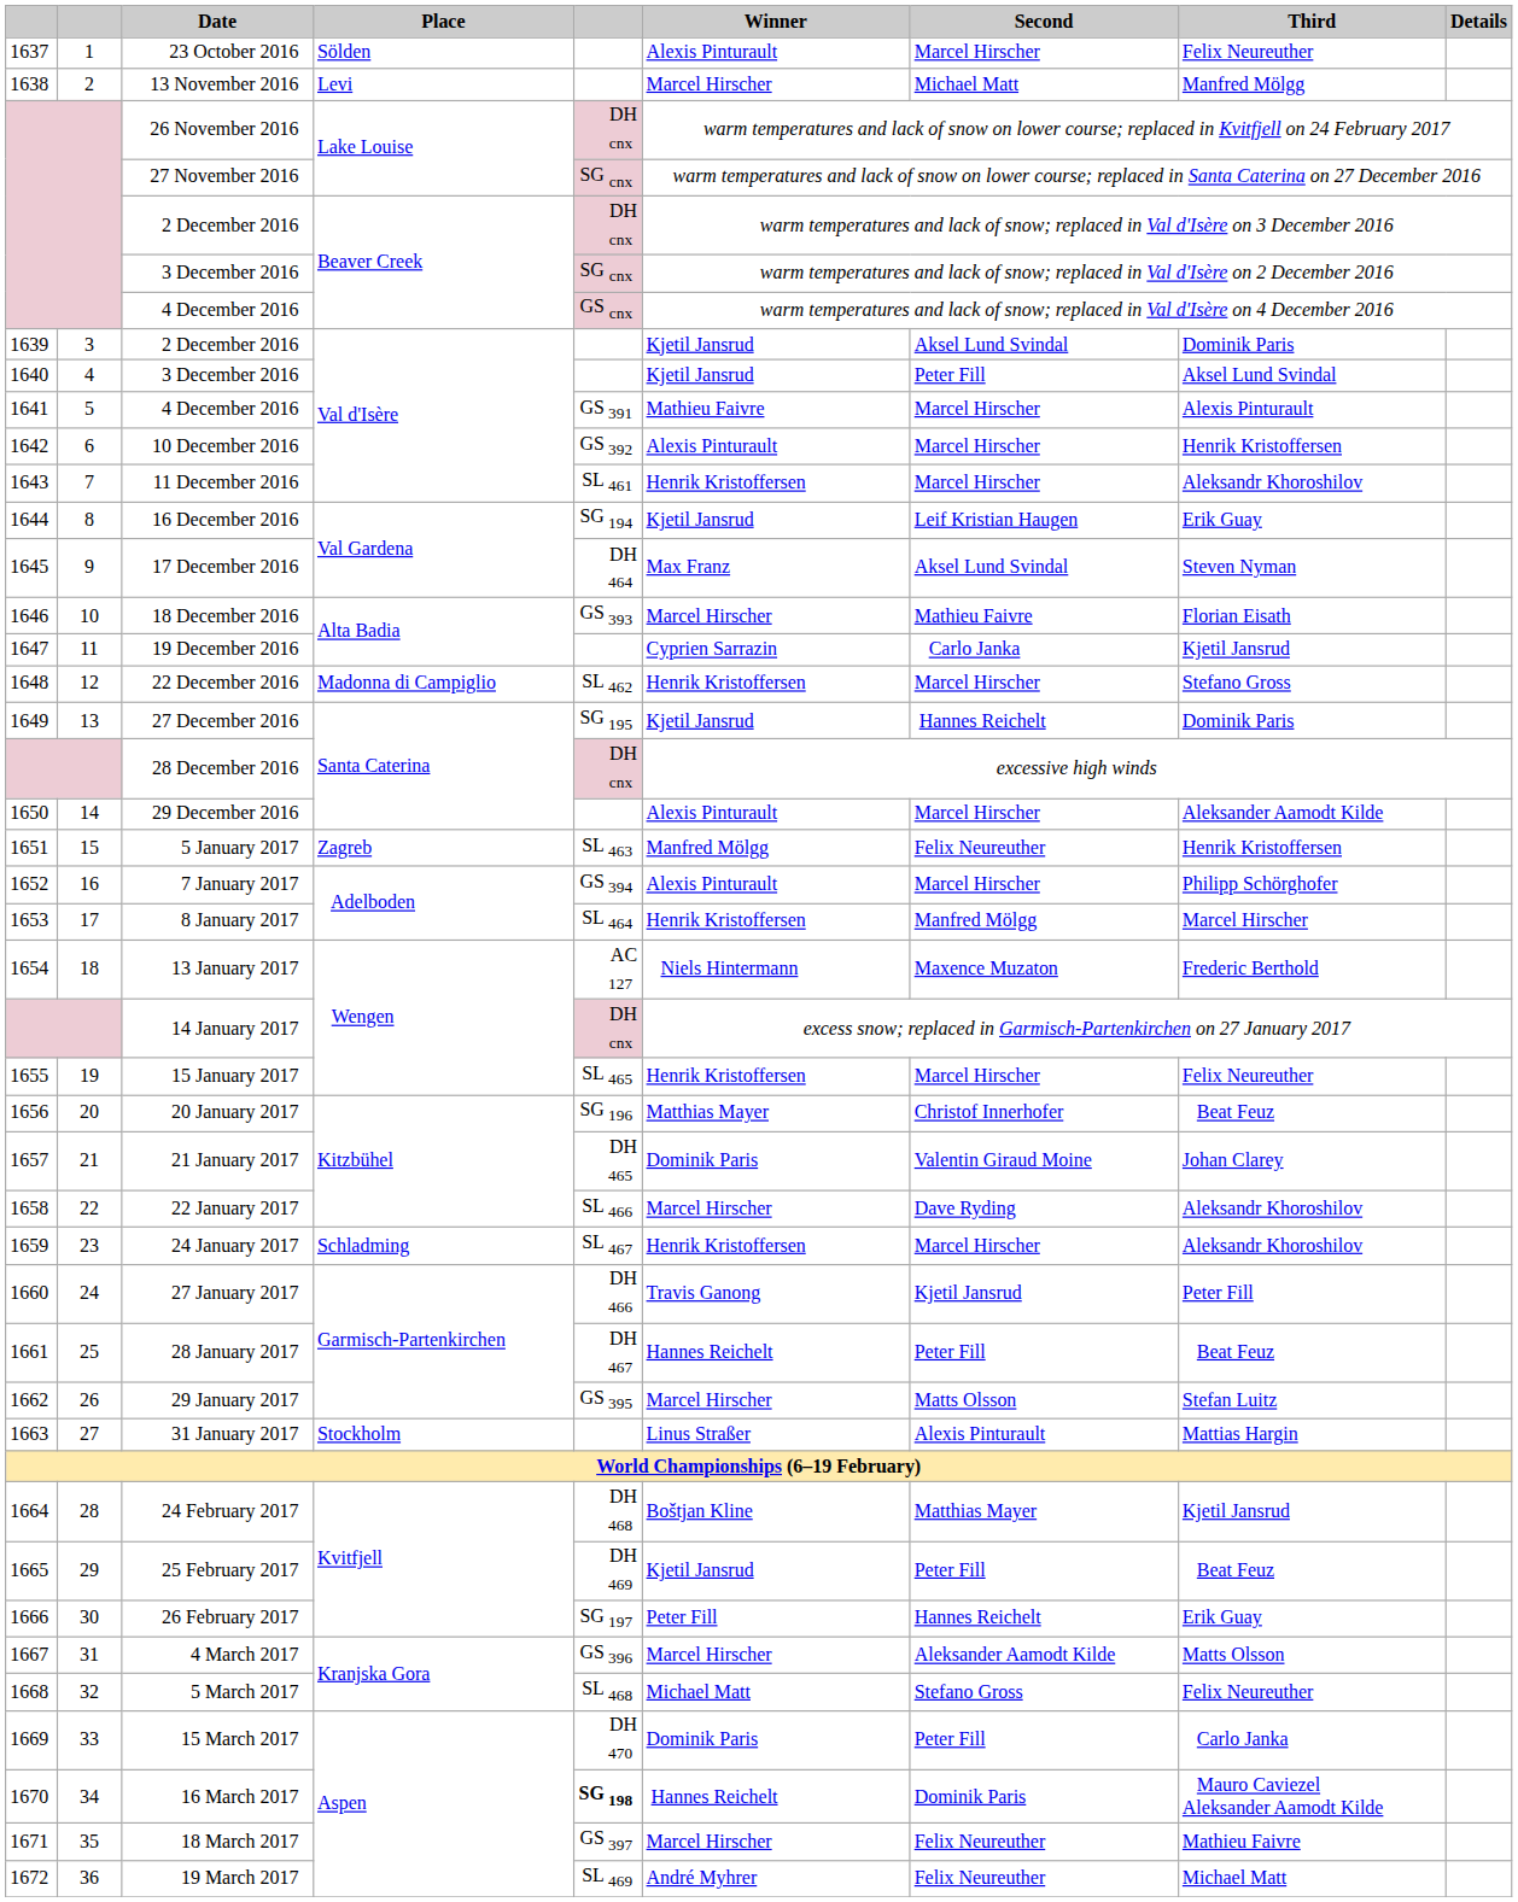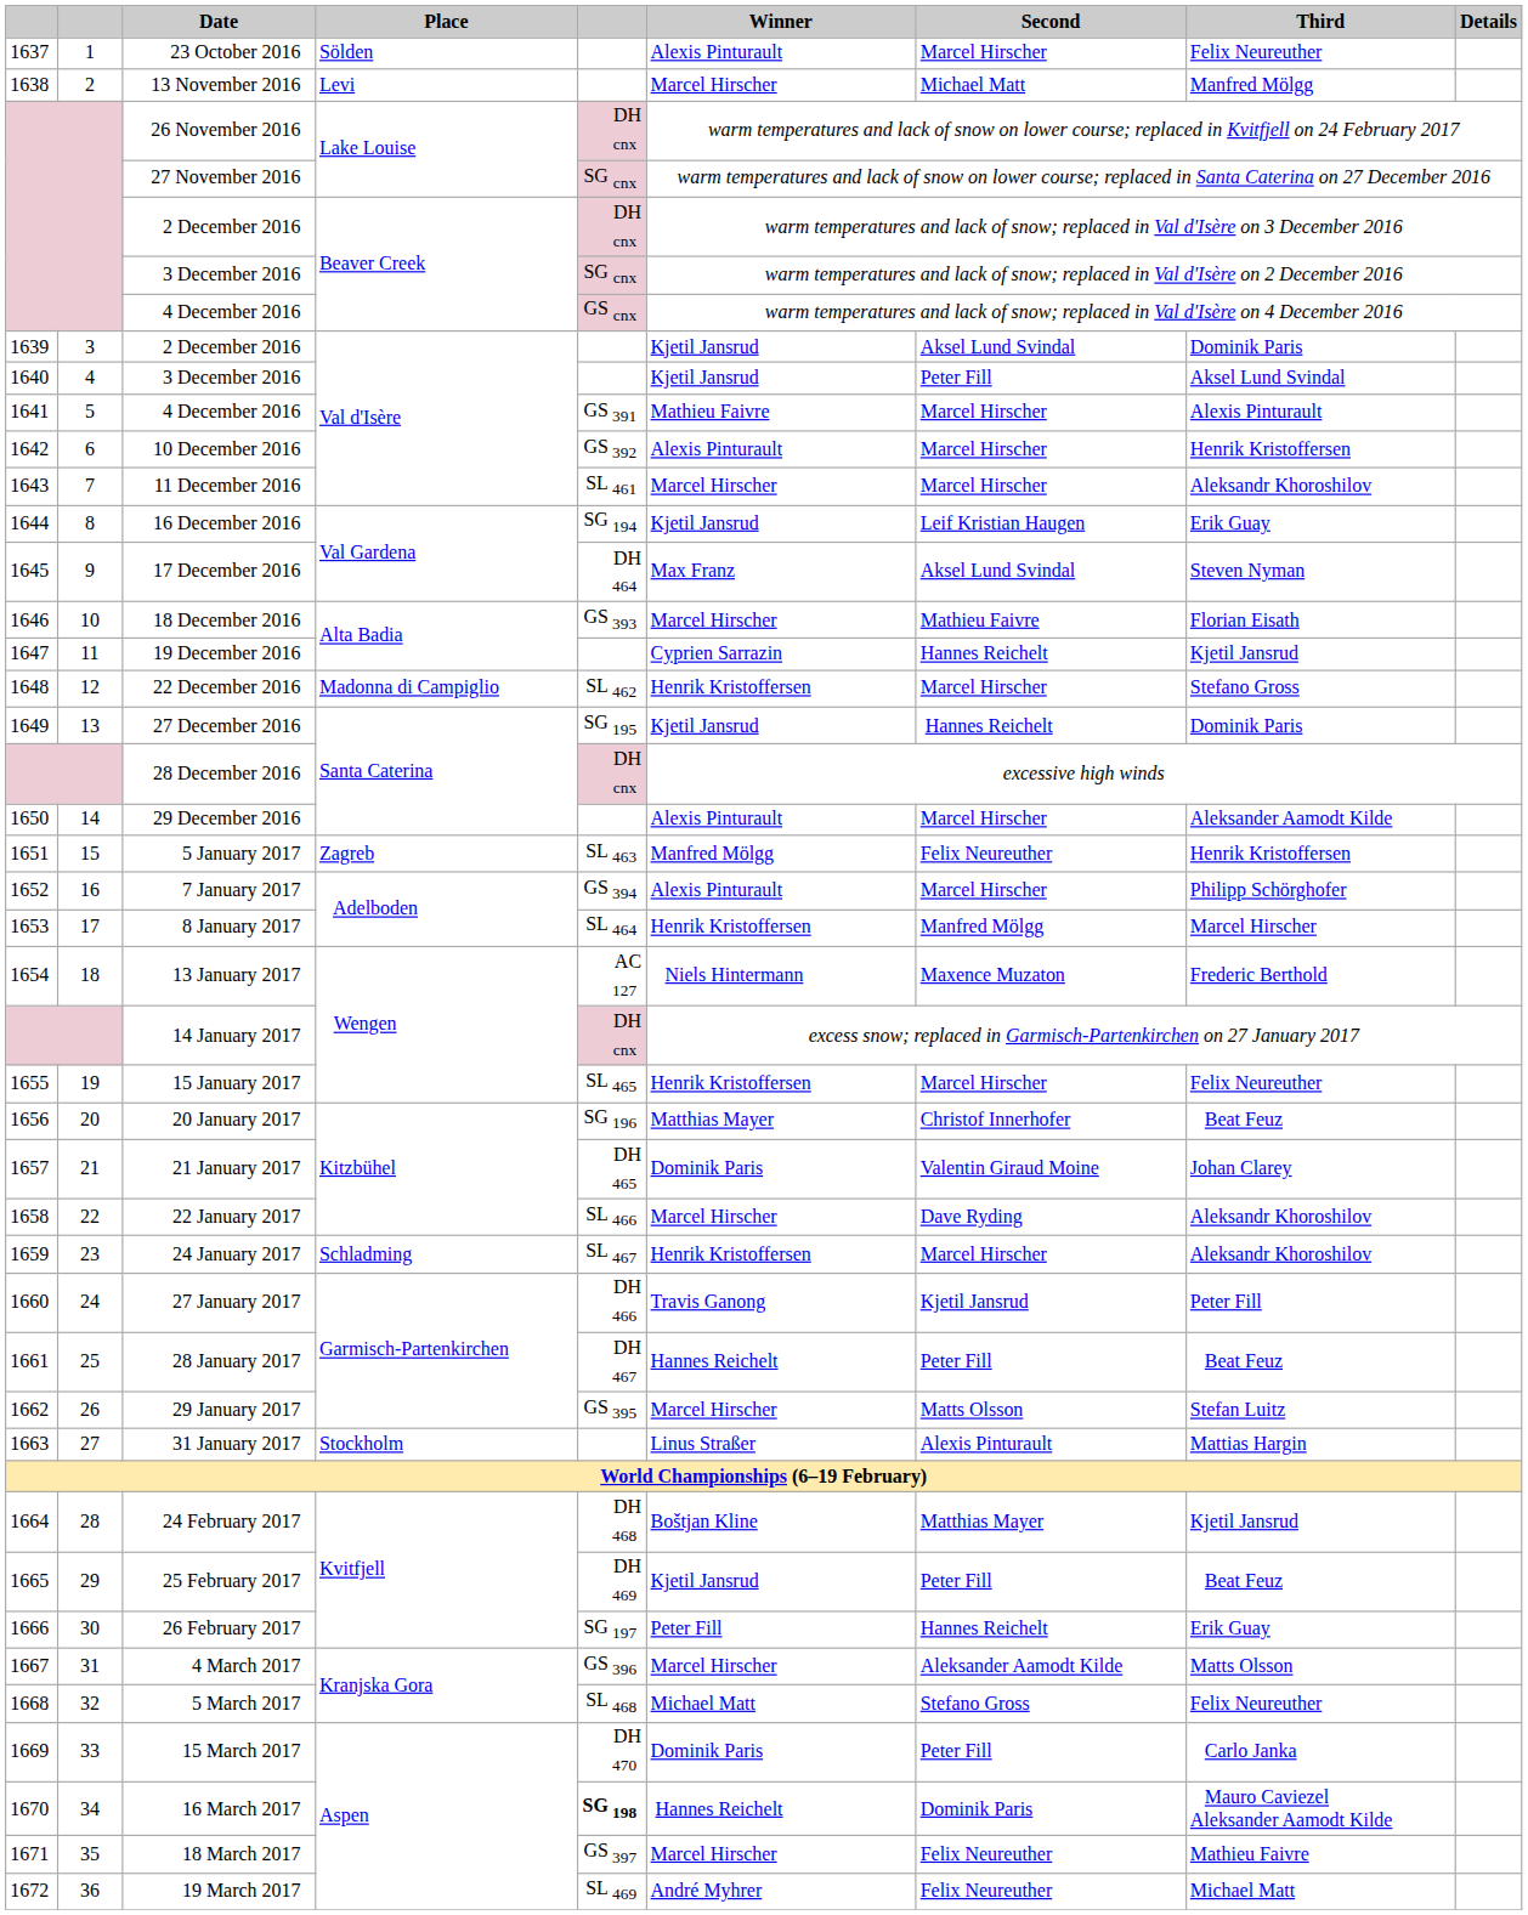11 December 2016 | Winner: Henrik Kristoffersen -> Marcel Hirscher
19 December 2016 | Second: Carlo Janka -> Hannes Reichelt
